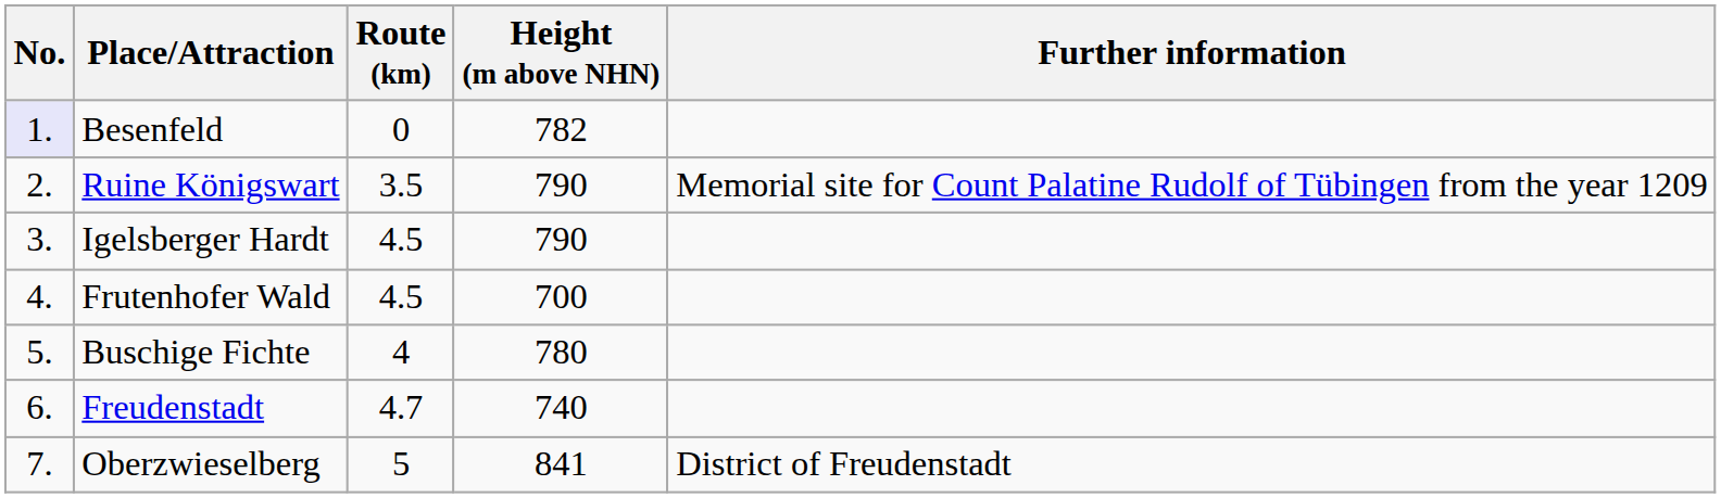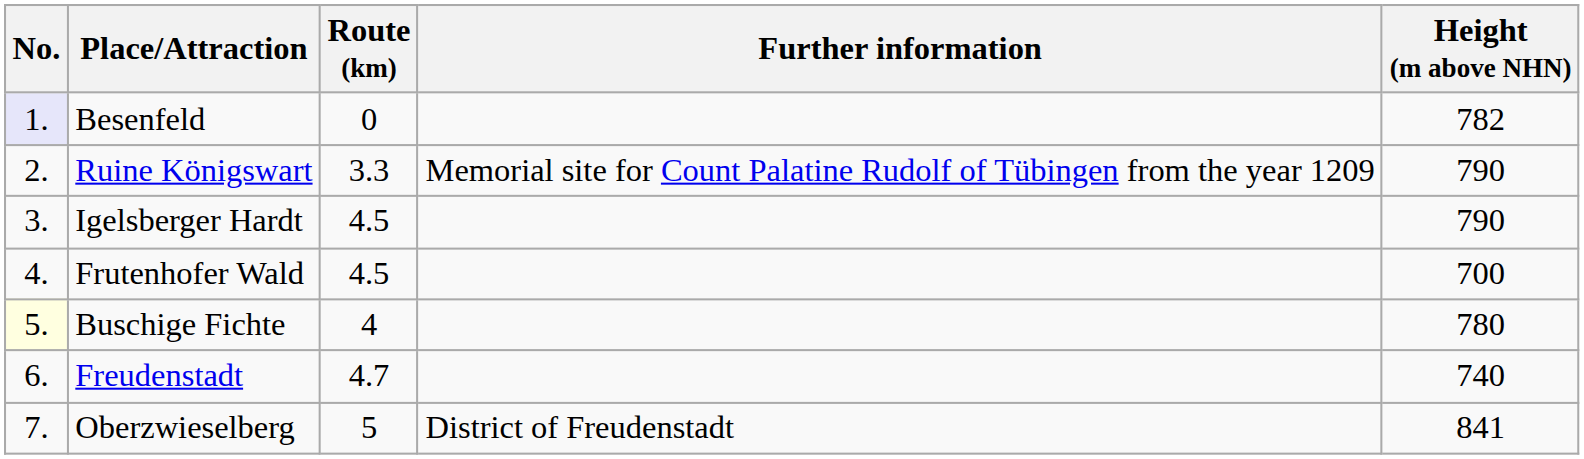columns swapped: Height (m above NHN) <-> Further information
Ruine Königswart | Route (km): 3.5 -> 3.3
Buschige Fichte | No.: no background -> lightyellow background
